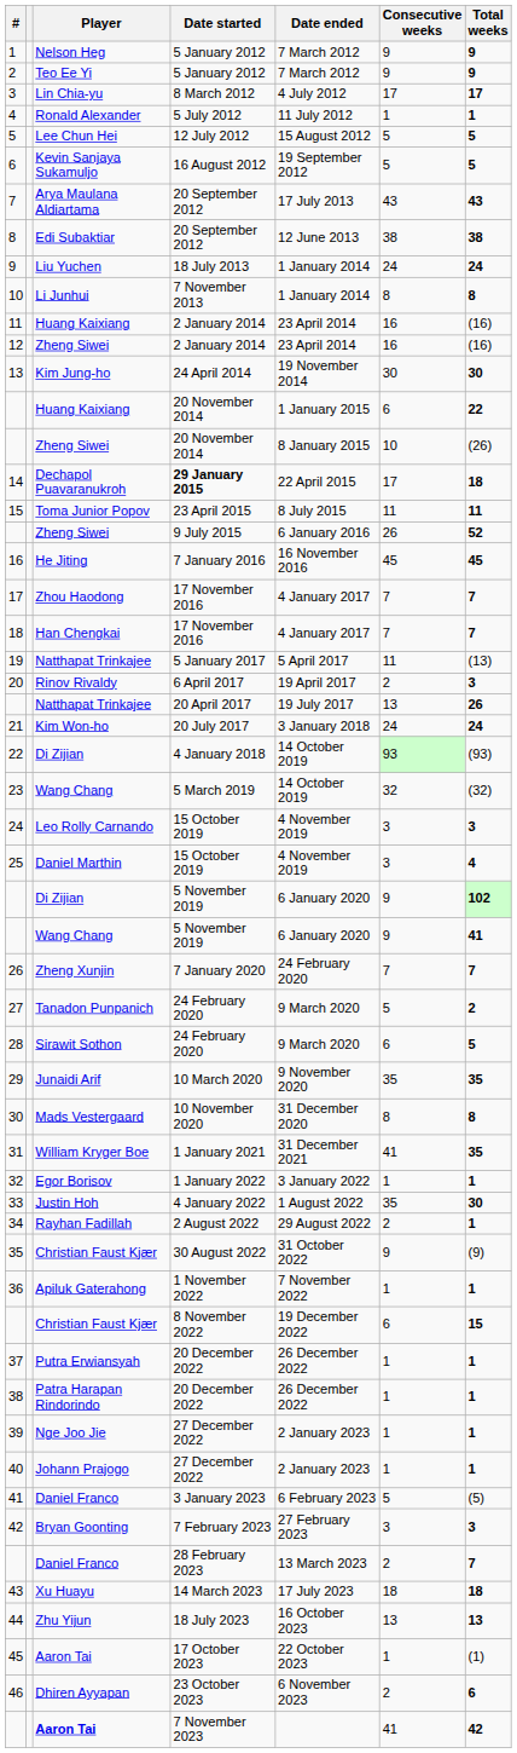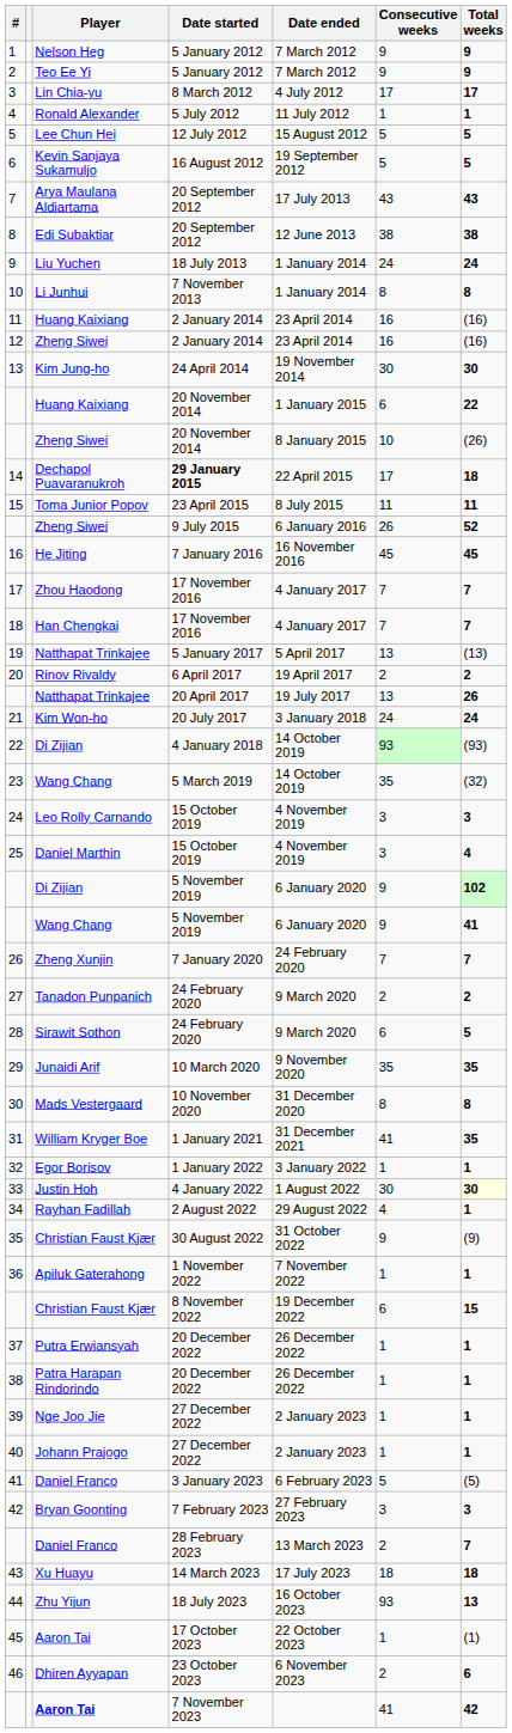19 | Consecutive weeks: 11 -> 13
20 | Total weeks: 3 -> 2
23 | Consecutive weeks: 32 -> 35
27 | Consecutive weeks: 5 -> 2
33 | Consecutive weeks: 35 -> 30
33 | Total weeks: no background -> lightyellow background
34 | Consecutive weeks: 2 -> 4
44 | Consecutive weeks: 13 -> 93
